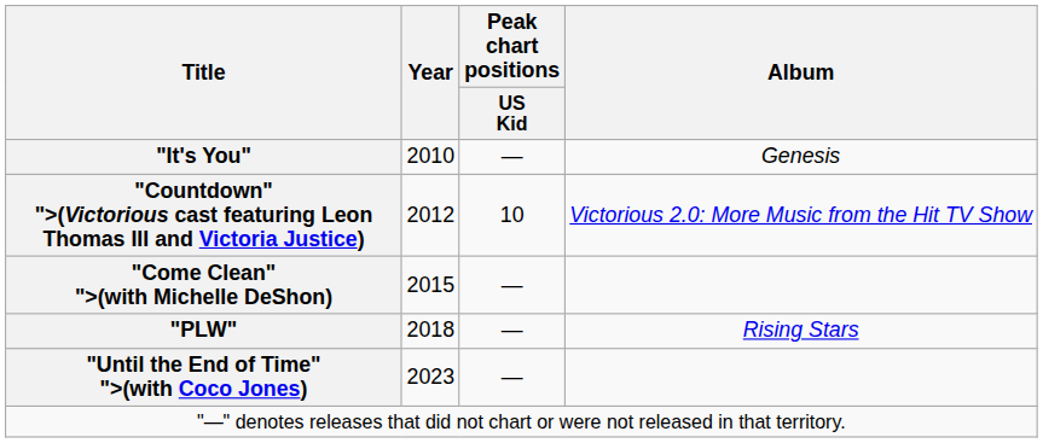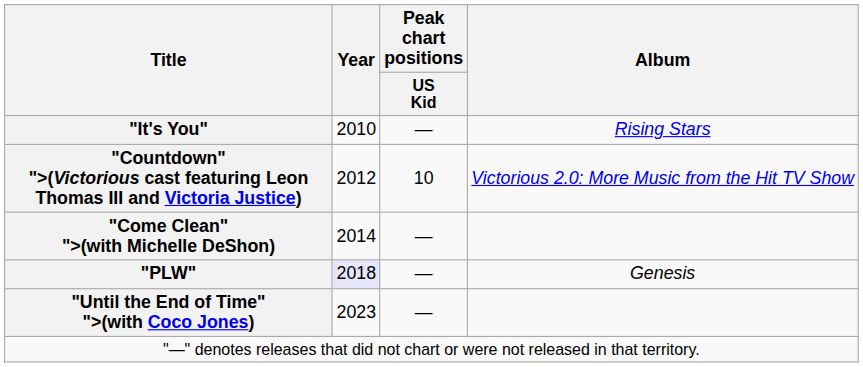"It's You" | Album: Genesis -> Rising Stars
"Come Clean" ">(with Michelle DeShon) | Year: 2015 -> 2014
"PLW" | Year: no background -> lavender background
"PLW" | Album: Rising Stars -> Genesis
